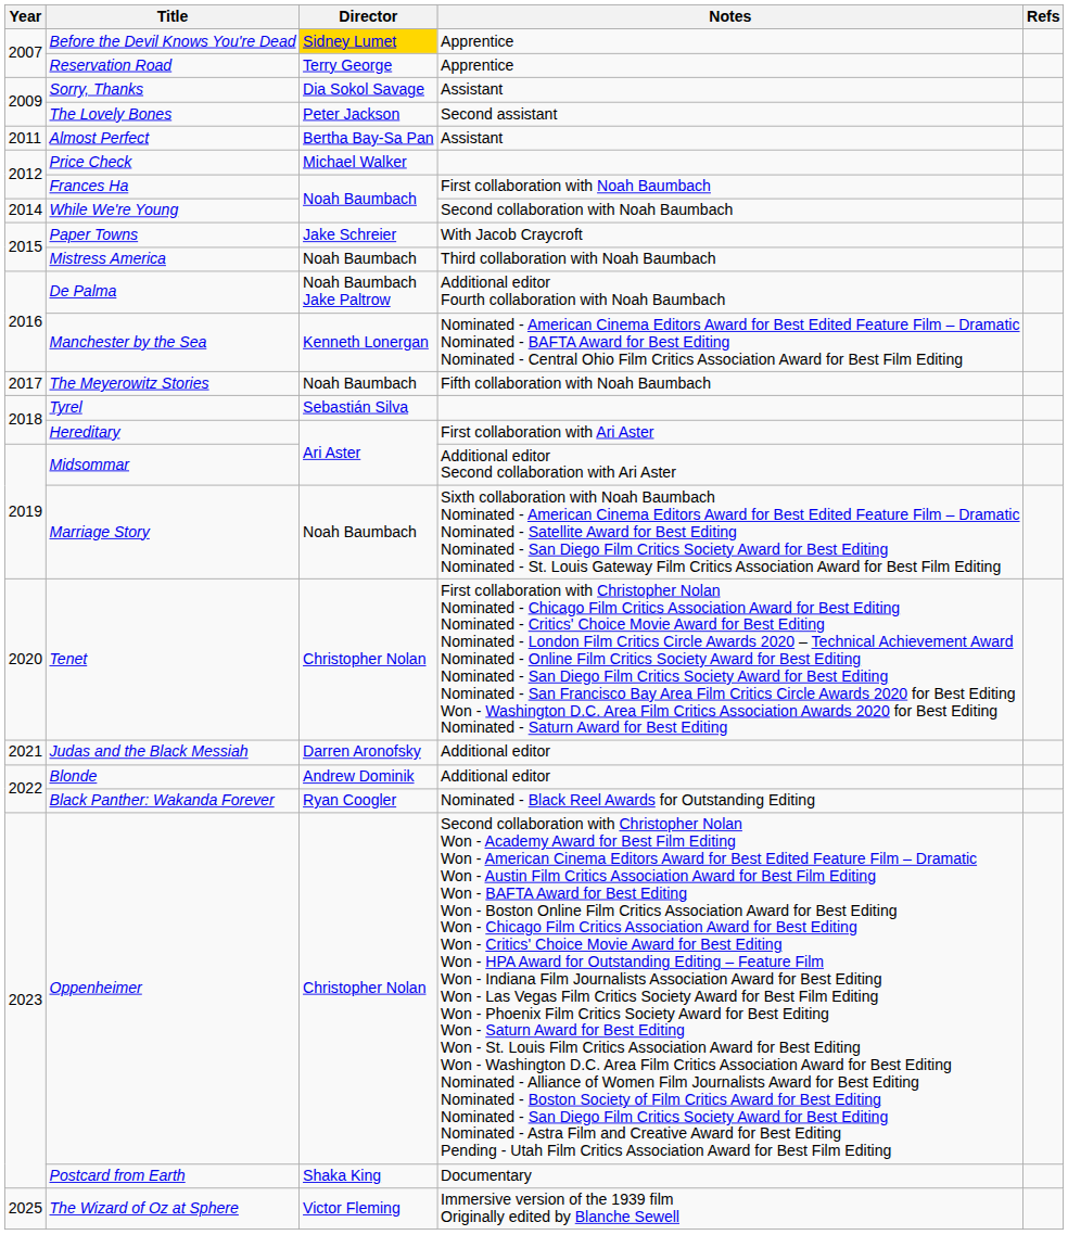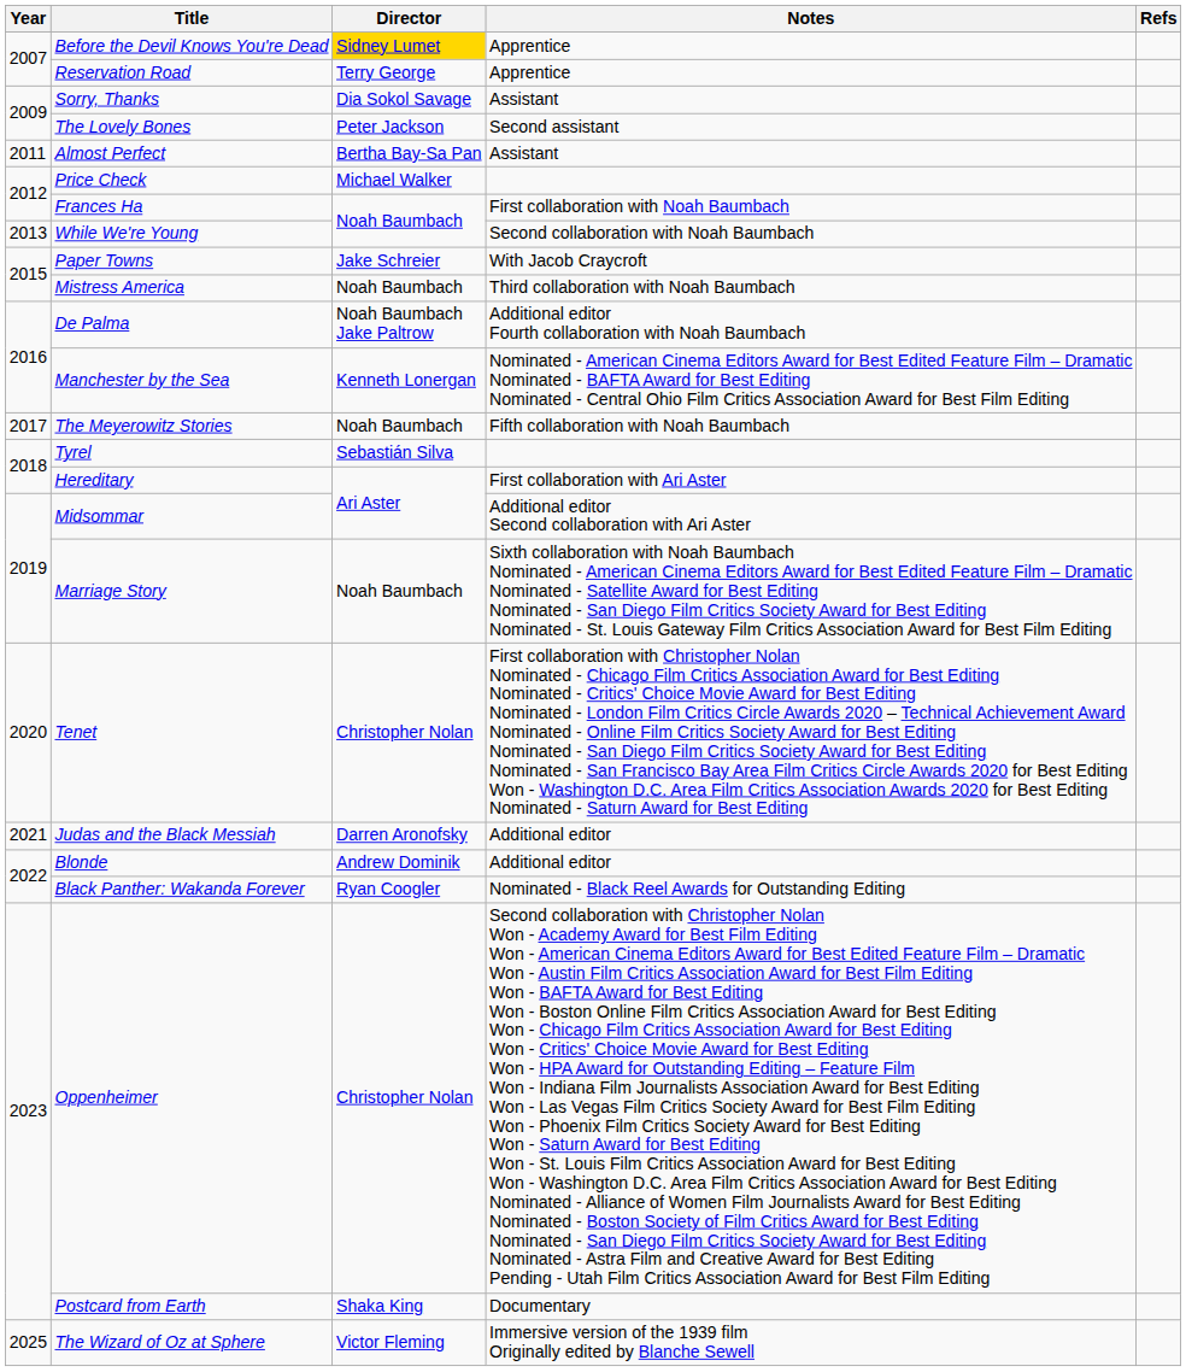While We're Young | Year: 2014 -> 2013
